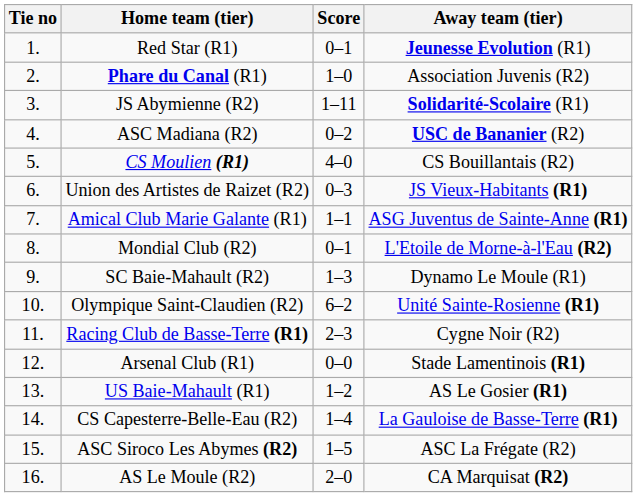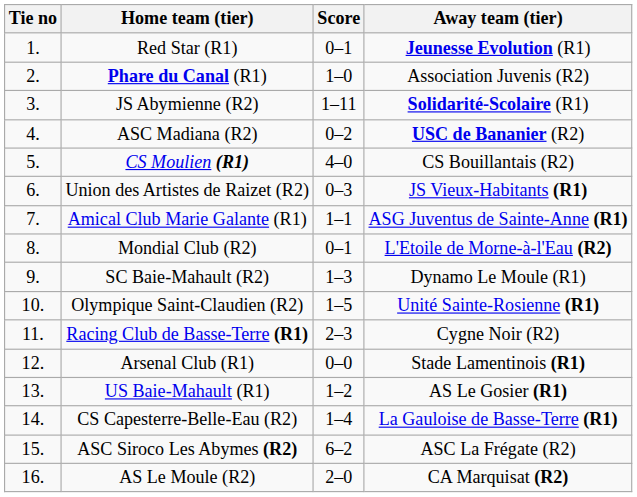Olympique Saint-Claudien (R2) | Score: 6–2 -> 1–5
ASC Siroco Les Abymes (R2) | Score: 1–5 -> 6–2
